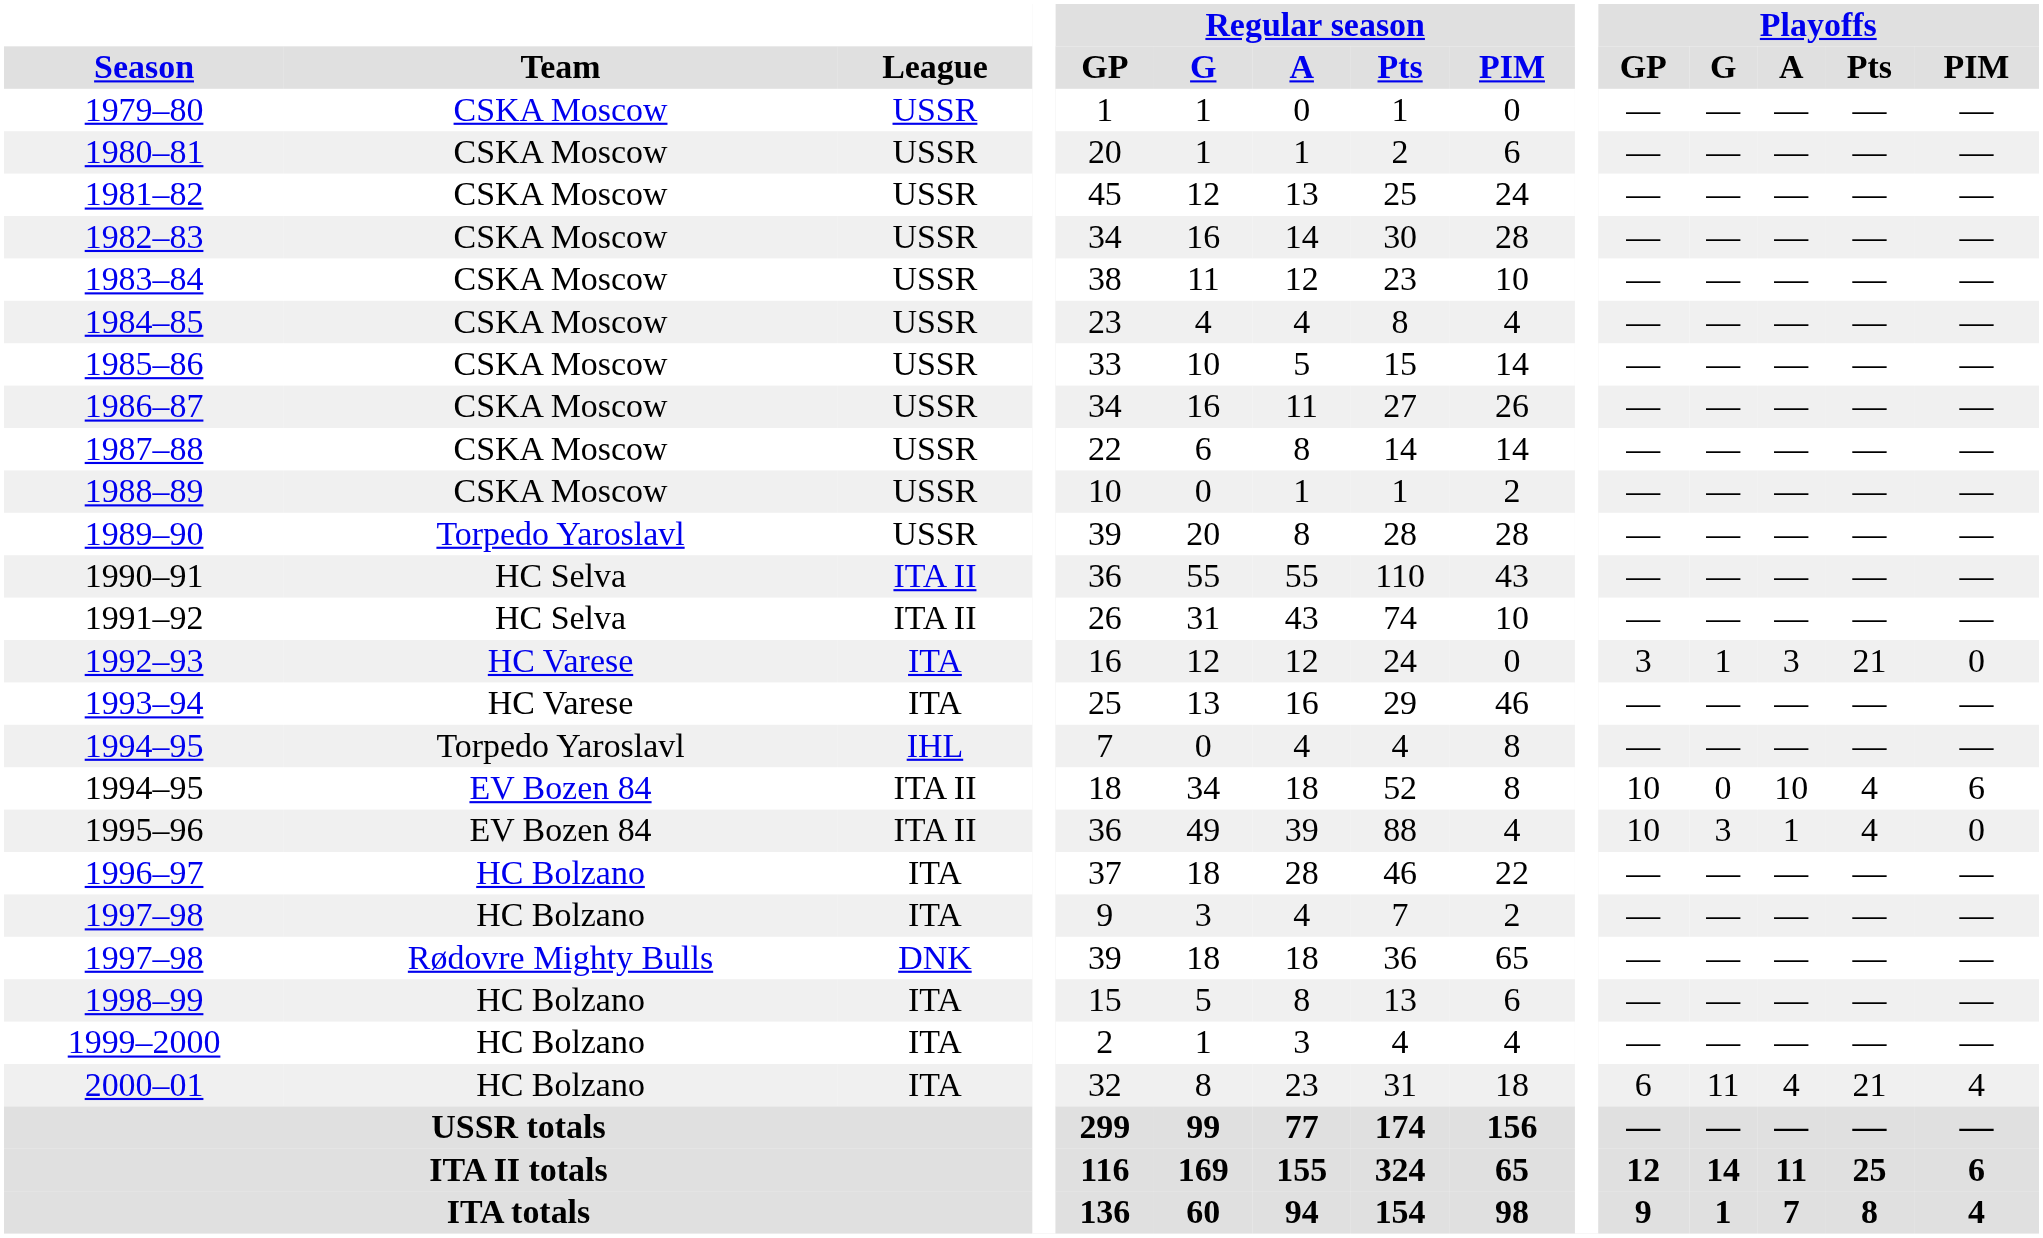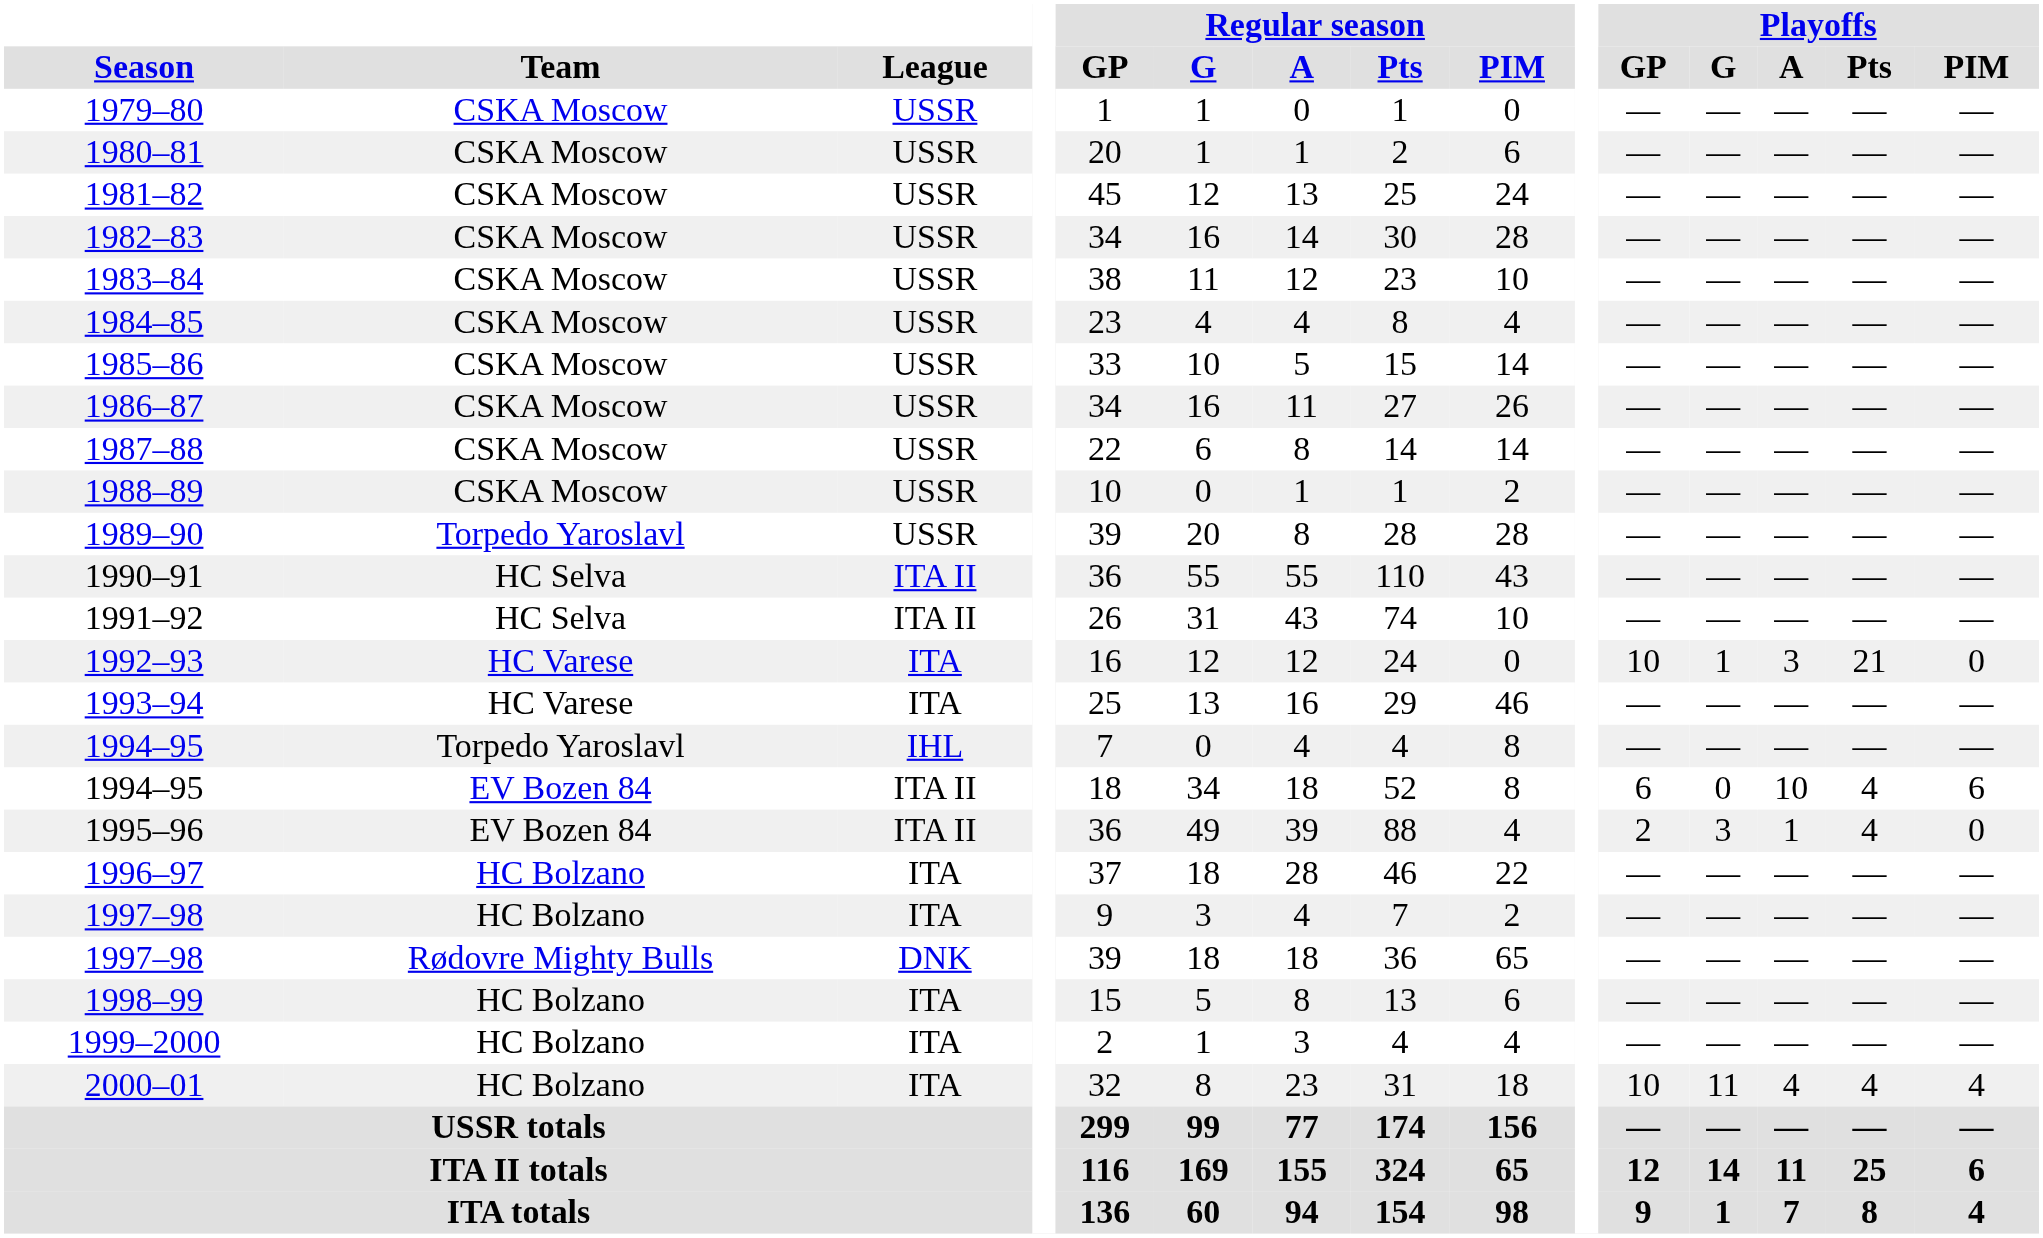1992–93 | Playoffs / GP: 3 -> 10
1994–95 / EV Bozen 84 | Playoffs / GP: 10 -> 6
1995–96 | Playoffs / GP: 10 -> 2
2000–01 | Playoffs / GP: 6 -> 10
2000–01 | Playoffs / Pts: 21 -> 4
